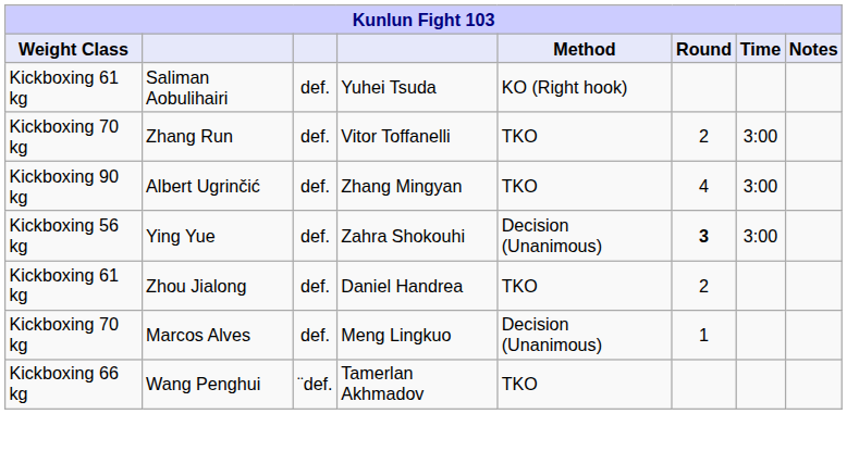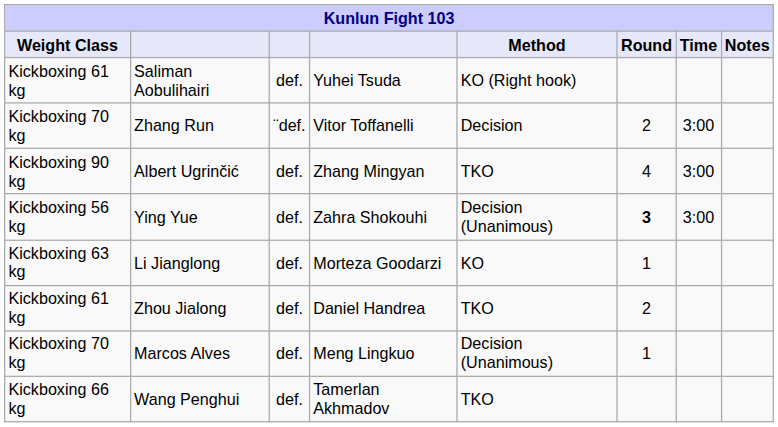Zhang Run | column 3: def. -> ¨def.
Zhang Run | Method: TKO -> Decision
+ row: Kickboxing 63 kg | Li Jianglong | def. | Morteza Goodarzi | KO | 1
Wang Penghui | column 3: ¨def. -> def.
